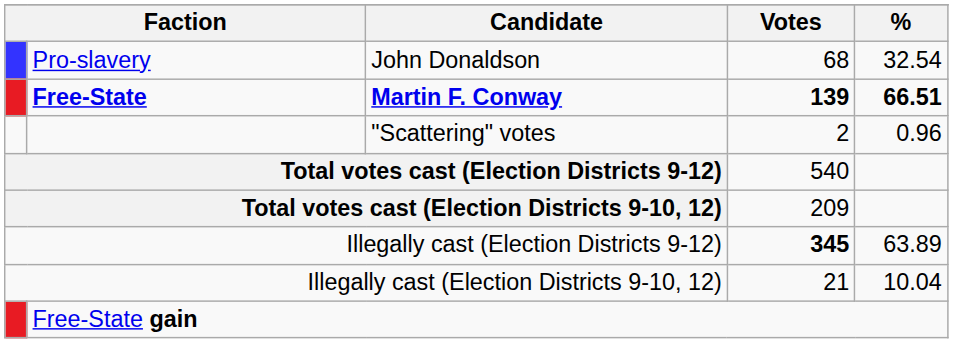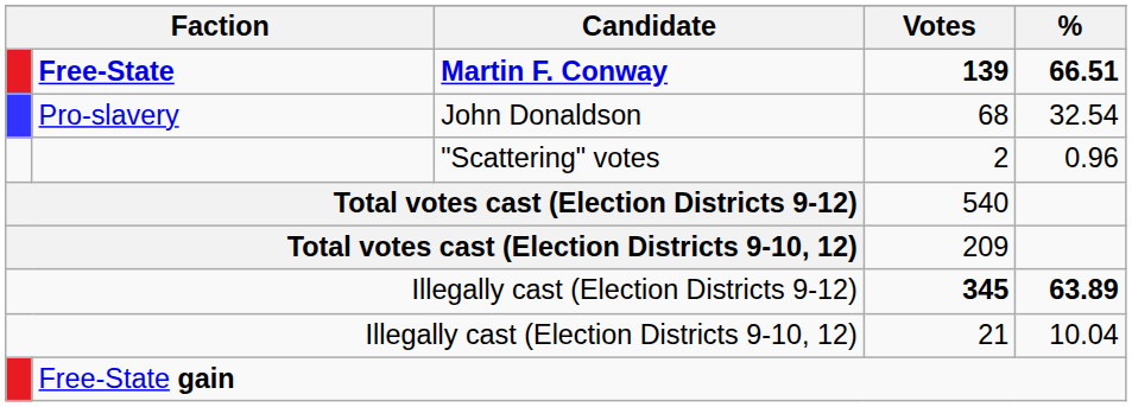rows swapped: Free-State <-> Pro-slavery
Illegally cast (Election Districts 9-12) | %: normal -> bold
